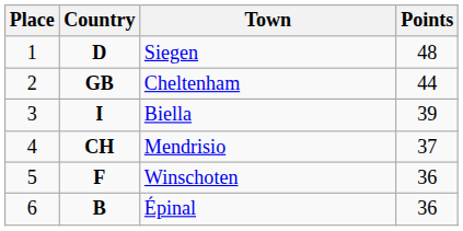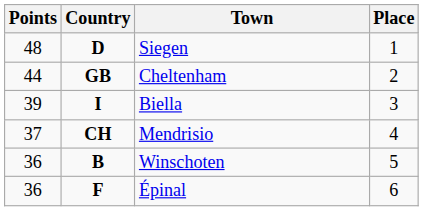columns swapped: Place <-> Points
Winschoten | Country: F -> B
Épinal | Country: B -> F
